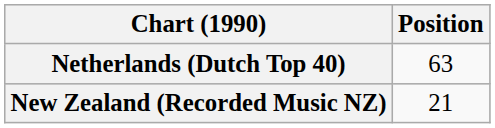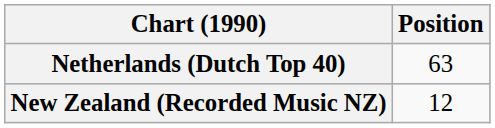New Zealand (Recorded Music NZ) | Position: 21 -> 12
